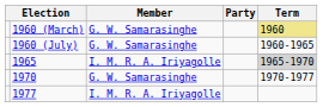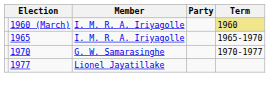1960 (March) | Member: G. W. Samarasinghe -> I. M. R. A. Iriyagolle
- row: 1960 (July) | G. W. Samarasinghe | 1960-1965
1965 | Term: lightgrey background -> no background
1977 | Member: I. M. R. A. Iriyagolle -> Lionel Jayatillake
